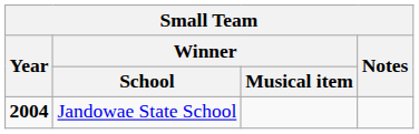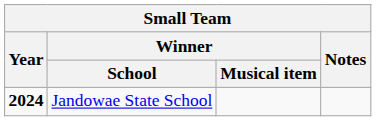Jandowae State School | Year: 2004 -> 2024
